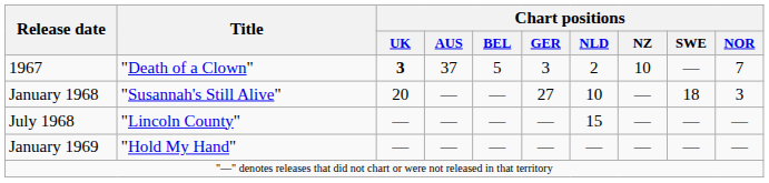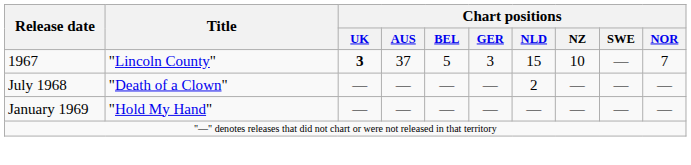1967 | Title: "Death of a Clown" -> "Lincoln County"
1967 | Chart positions / NLD: 2 -> 15
- row: January 1968 | "Susannah's Still Alive" | 20 | — | — | 27 | 10 | — | 18 | 3
July 1968 | Title: "Lincoln County" -> "Death of a Clown"
July 1968 | Chart positions / NLD: 15 -> 2
